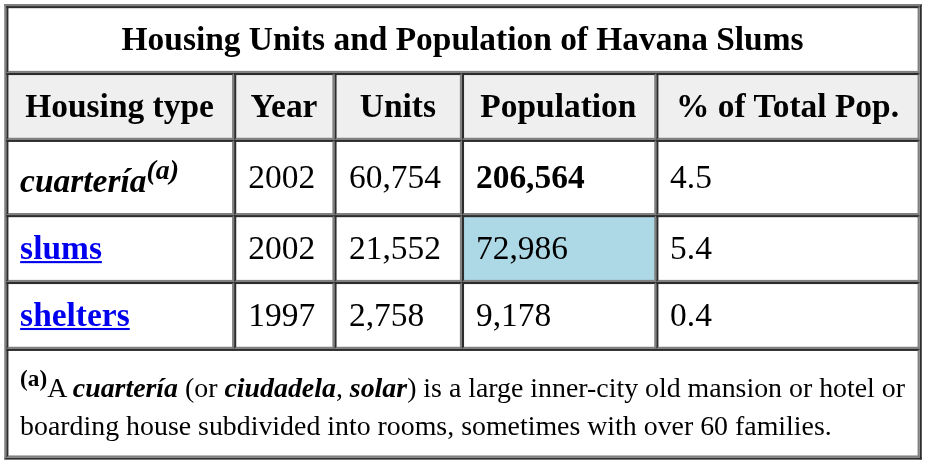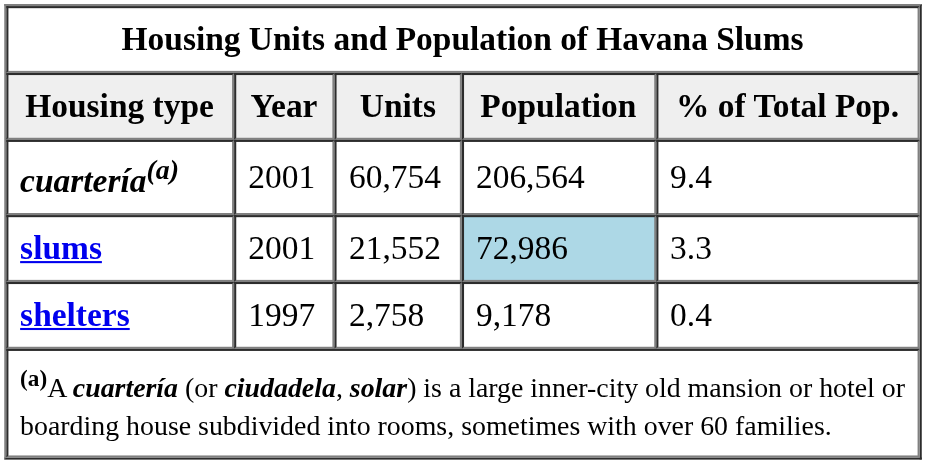cuartería(a) | Year: 2002 -> 2001
cuartería(a) | Population: bold -> normal
cuartería(a) | % of Total Pop.: 4.5 -> 9.4
slums | Year: 2002 -> 2001
slums | % of Total Pop.: 5.4 -> 3.3
